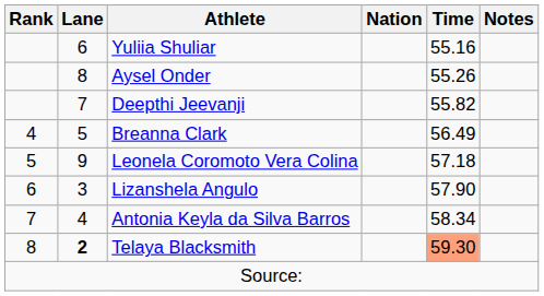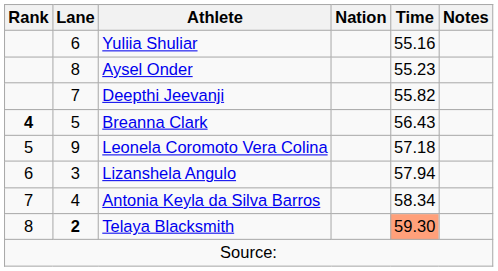Aysel Onder | Time: 55.26 -> 55.23
Breanna Clark | Rank: normal -> bold
Breanna Clark | Time: 56.49 -> 56.43
Lizanshela Angulo | Time: 57.90 -> 57.94
